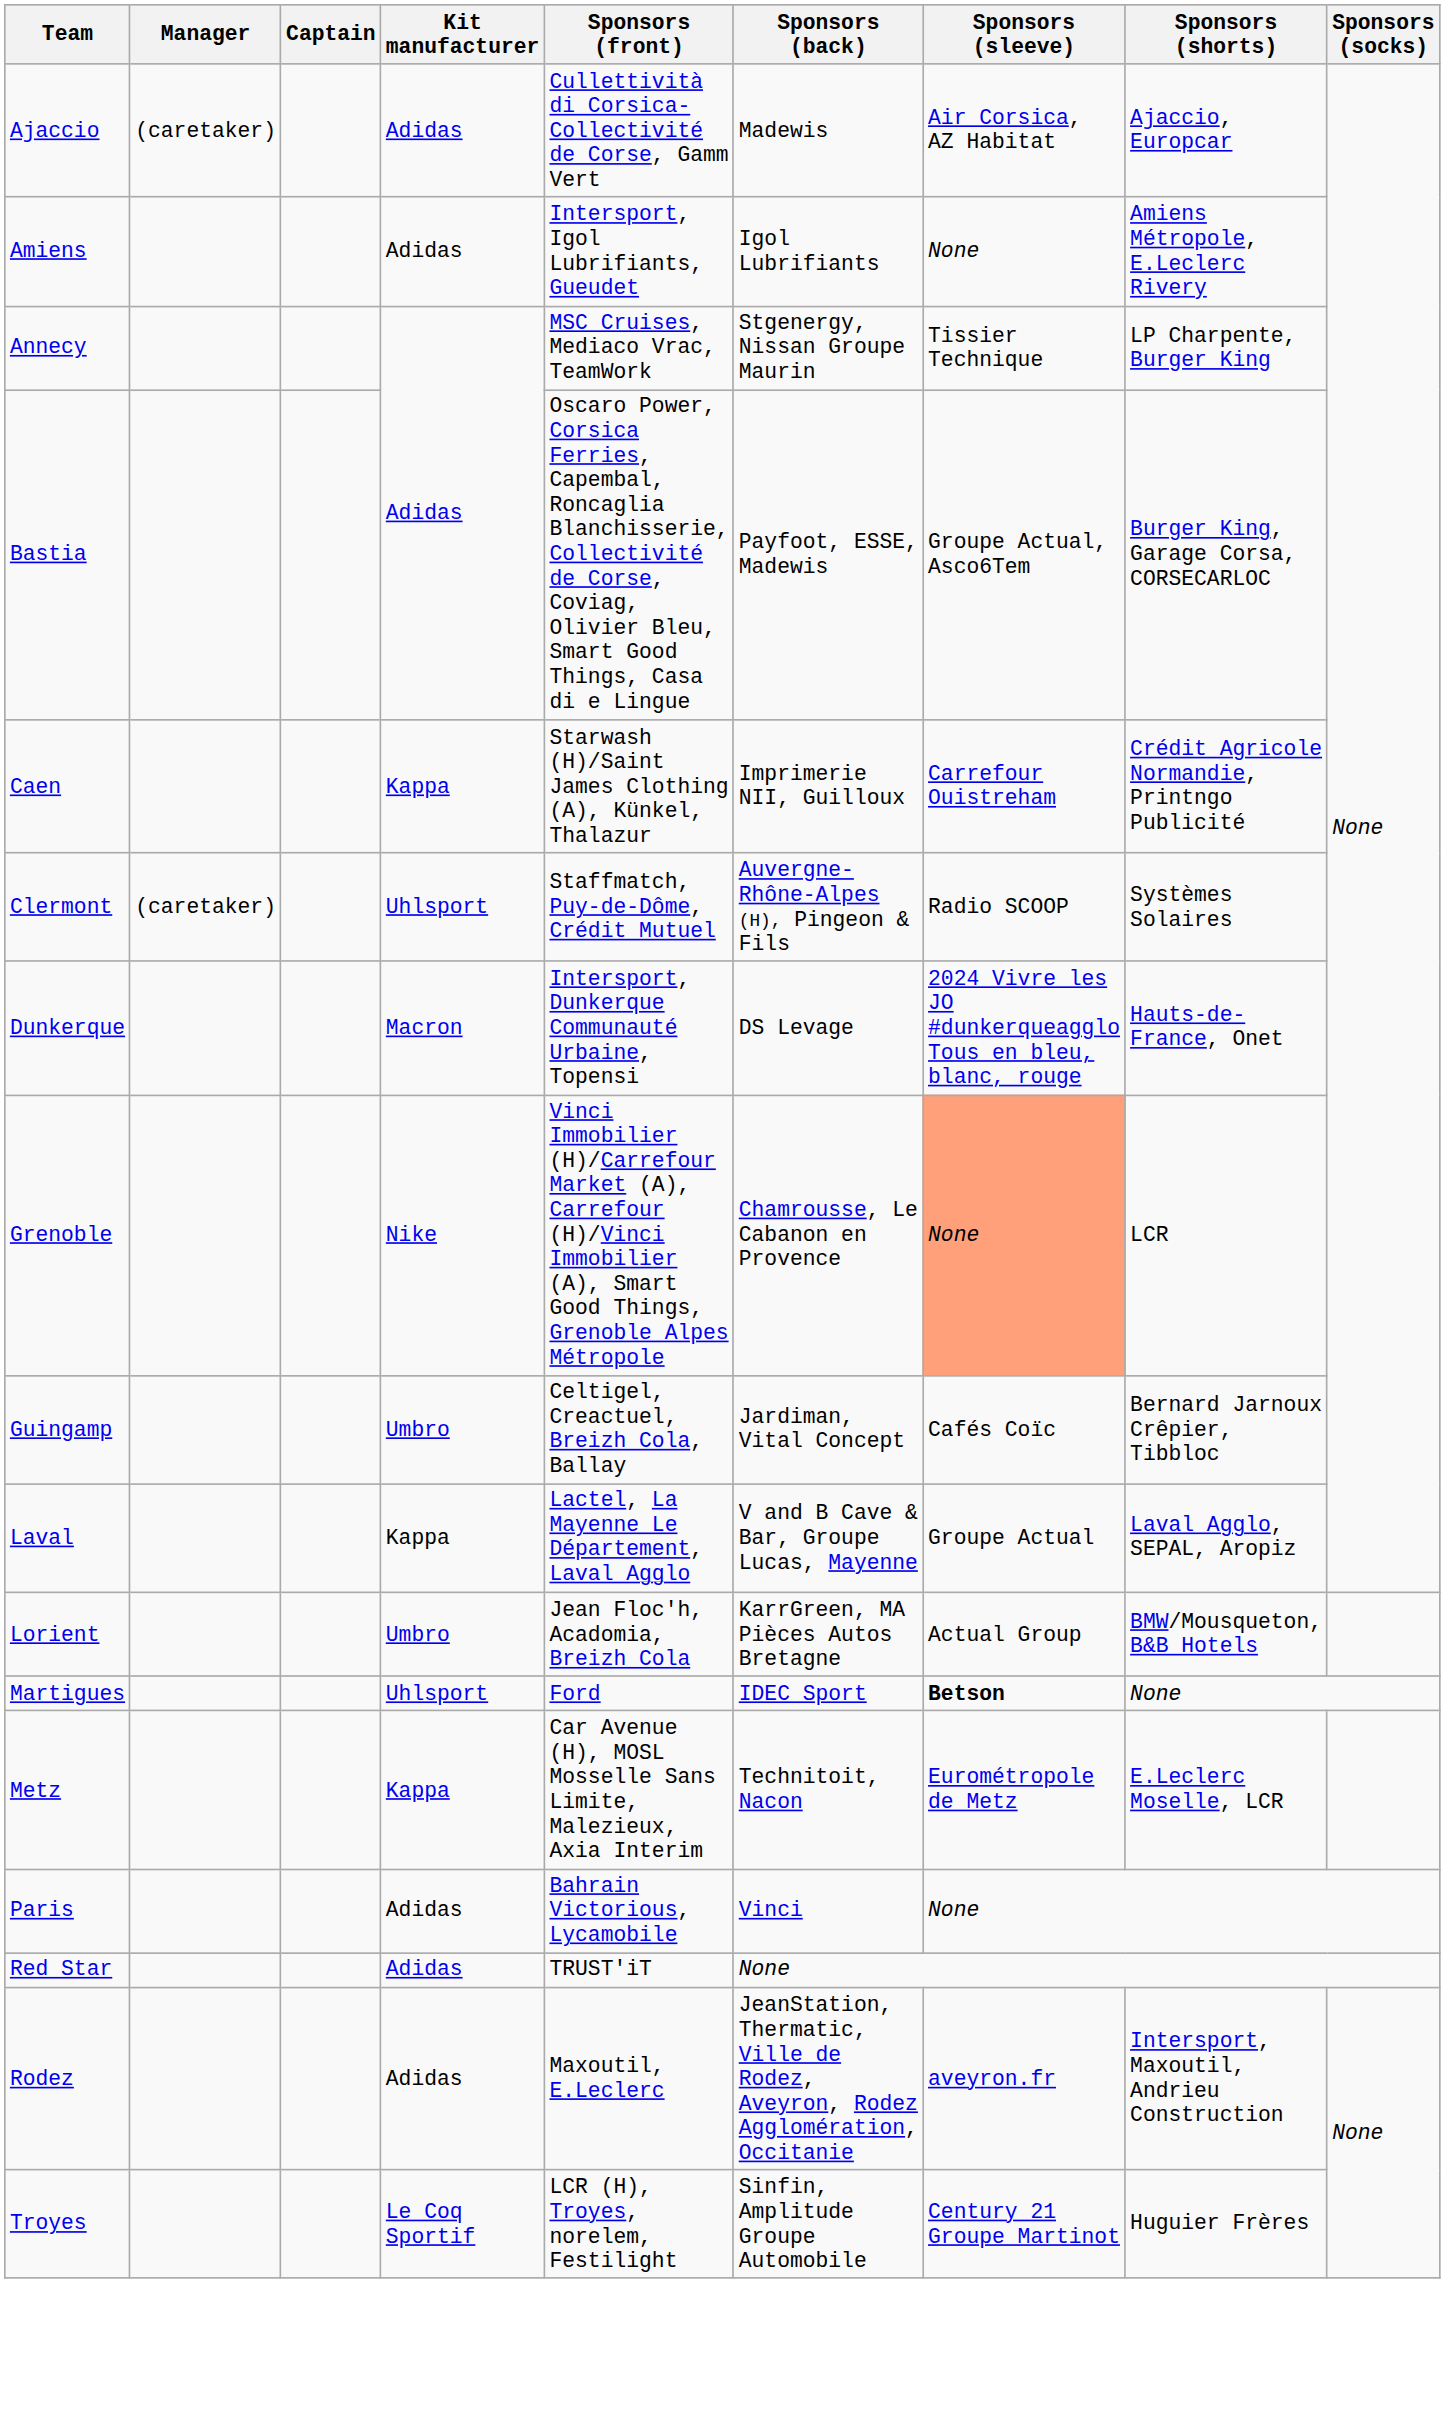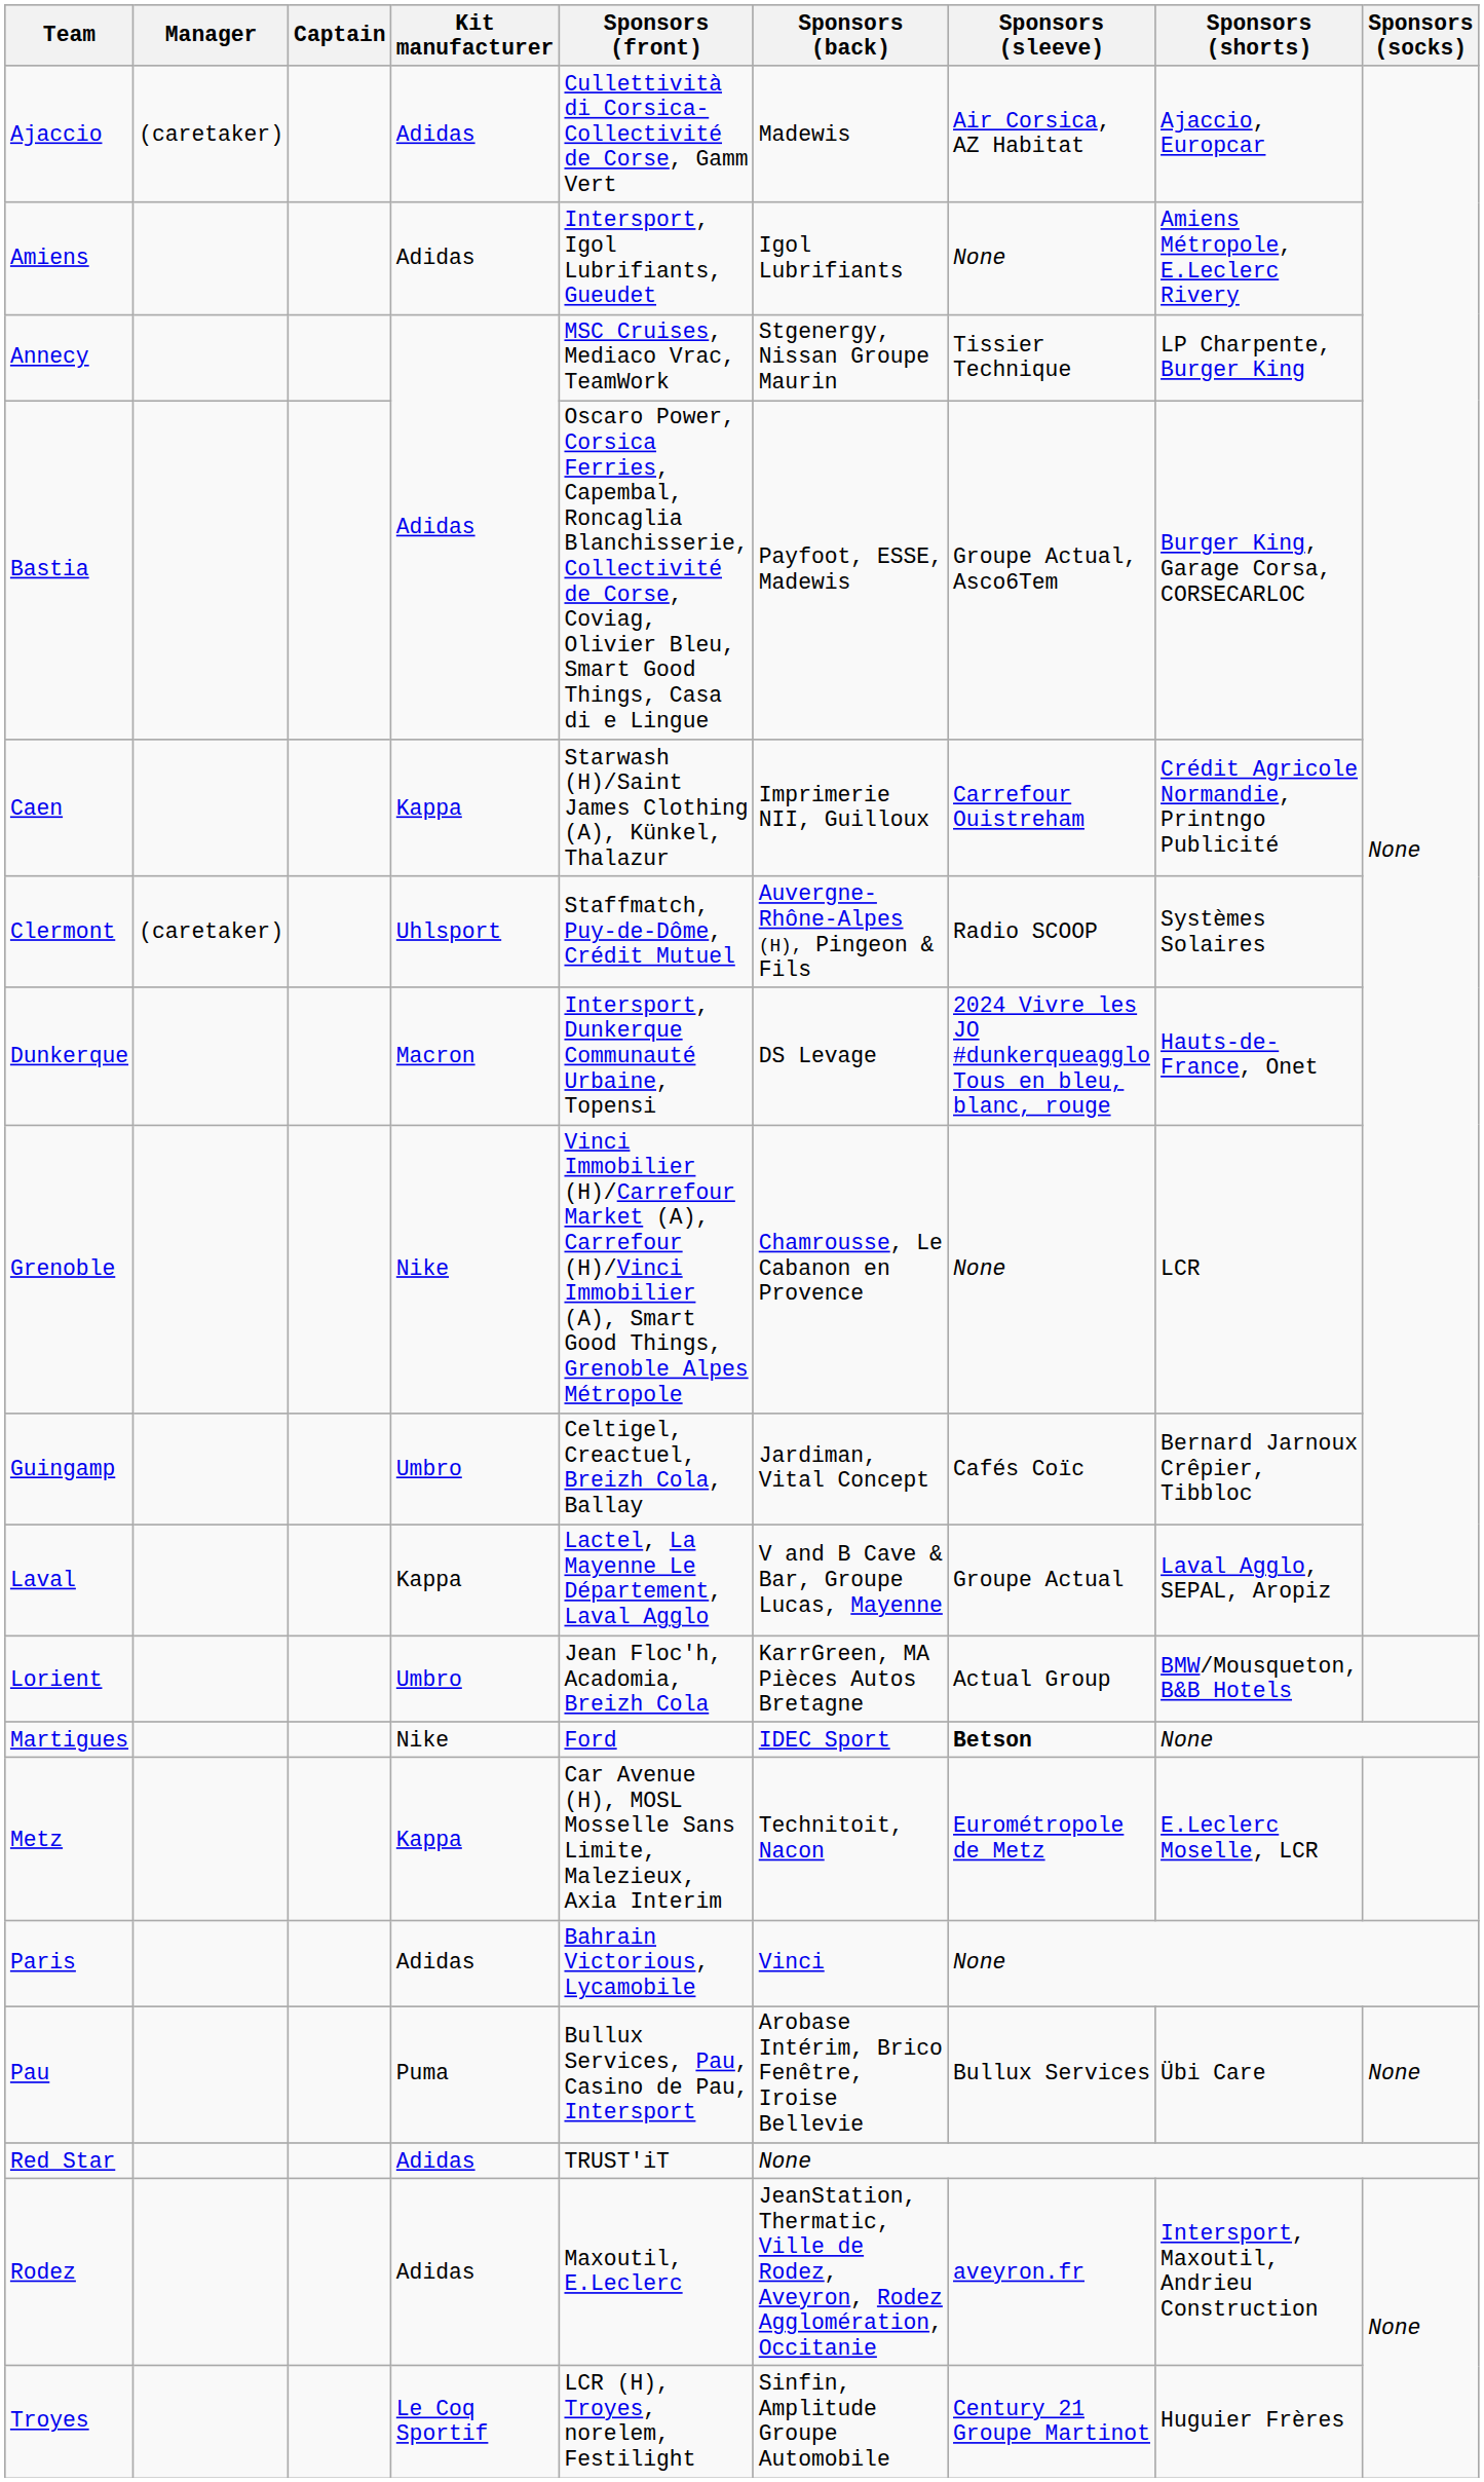Grenoble | Sponsors (sleeve): lightsalmon background -> no background
Martigues | Kit manufacturer: Uhlsport -> Nike
+ row: Pau | Puma | Bullux Services, Pau, Casino de Pau, Intersport | Arobase Intérim, Brico Fenêtre, Iroise Bellevie | Bullux Services | Übi Care | None
